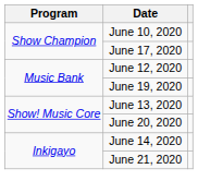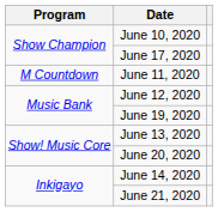+ row: M Countdown | June 11, 2020
